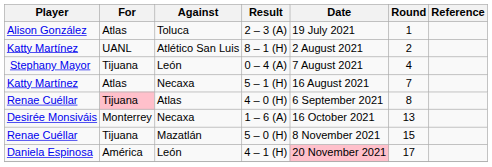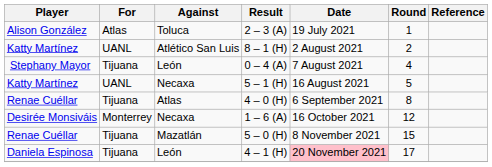5 – 1 (H) | For: Atlas -> UANL
5 – 1 (H) | Round: 7 -> 5
4 – 0 (H) | For: pink background -> no background
1 – 6 (A) | Round: 13 -> 12
4 – 1 (H) | For: América -> Tijuana
